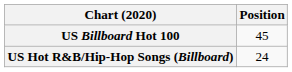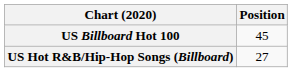US Hot R&B/Hip-Hop Songs (Billboard) | Position: 24 -> 27
